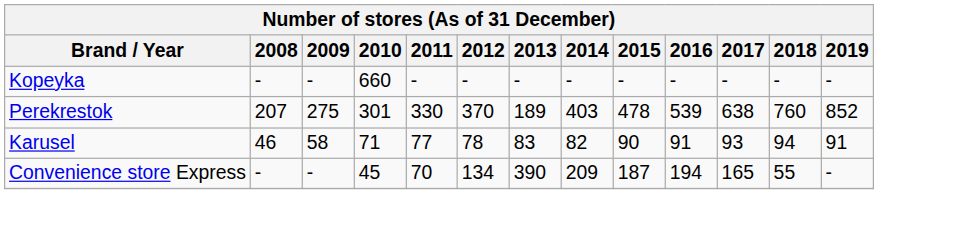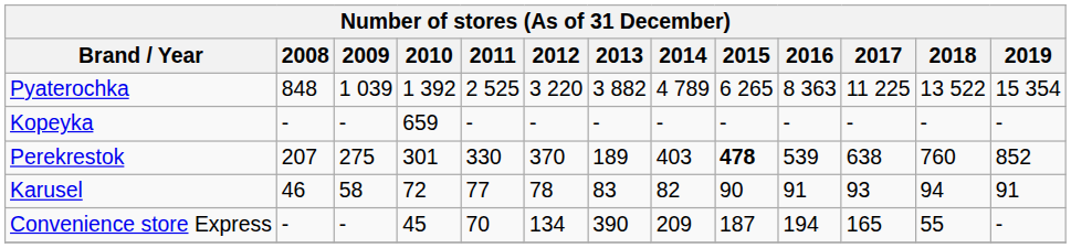+ row: Pyaterochka | 848 | 1 039 | 1 392 | 2 525 | 3 220 | 3 882 | 4 789 | 6 265 | 8 363 | 11 225 | 13 522 | 15 354
Kopeyka | 2010: 660 -> 659
Perekrestok | 2015: normal -> bold
Karusel | 2010: 71 -> 72
